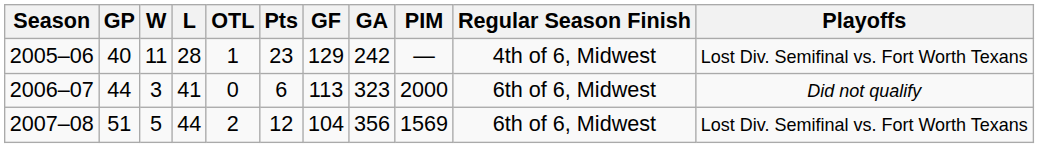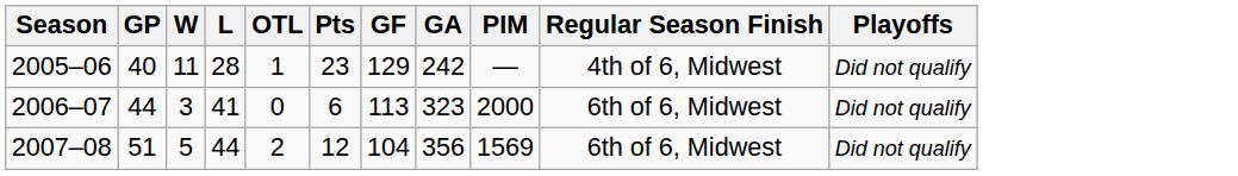2005–06 | Playoffs: Lost Div. Semifinal vs. Fort Worth Texans -> Did not qualify
2007–08 | Playoffs: Lost Div. Semifinal vs. Fort Worth Texans -> Did not qualify
